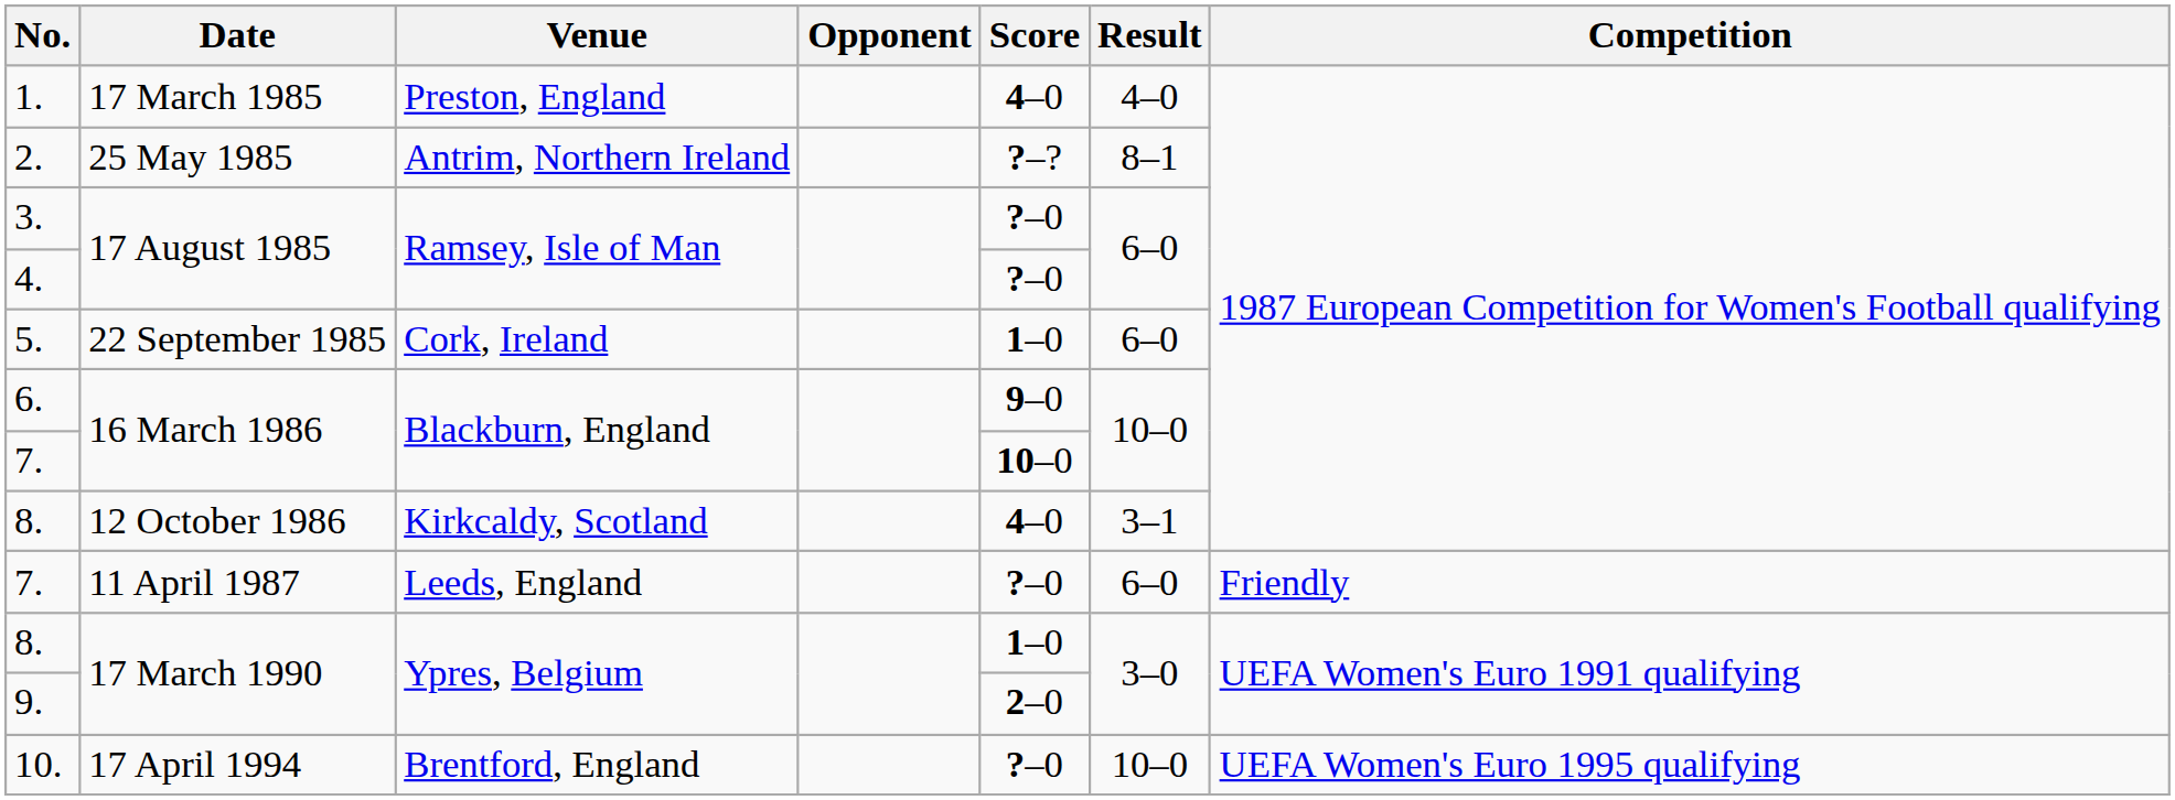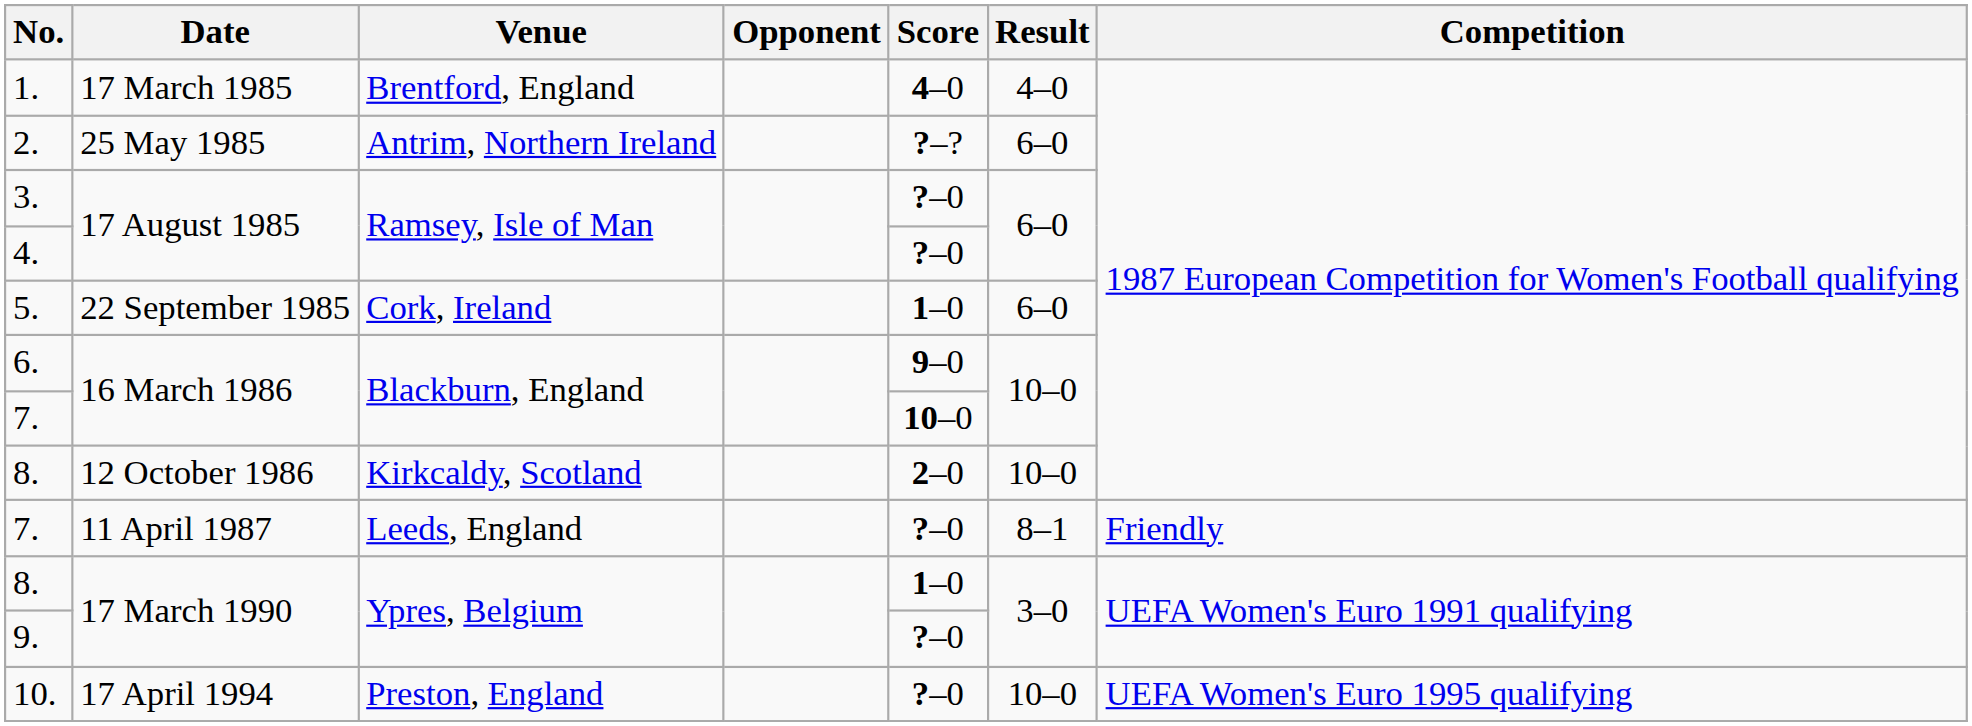1. | Venue: Preston, England -> Brentford, England
2. | Result: 8–1 -> 6–0
8. / 12 October 1986 | Score: 4–0 -> 2–0
8. / 12 October 1986 | Result: 3–1 -> 10–0
7. / 11 April 1987 | Result: 6–0 -> 8–1
9. | Score: 2–0 -> ?–0
10. | Venue: Brentford, England -> Preston, England
